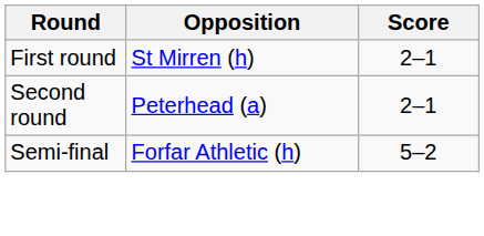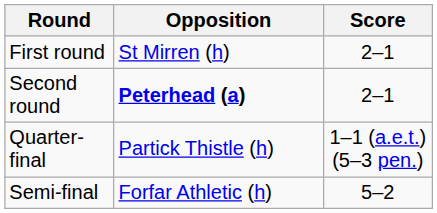Second round | Opposition: normal -> bold
+ row: Quarter-final | Partick Thistle (h) | 1–1 (a.e.t.) (5–3 pen.)
